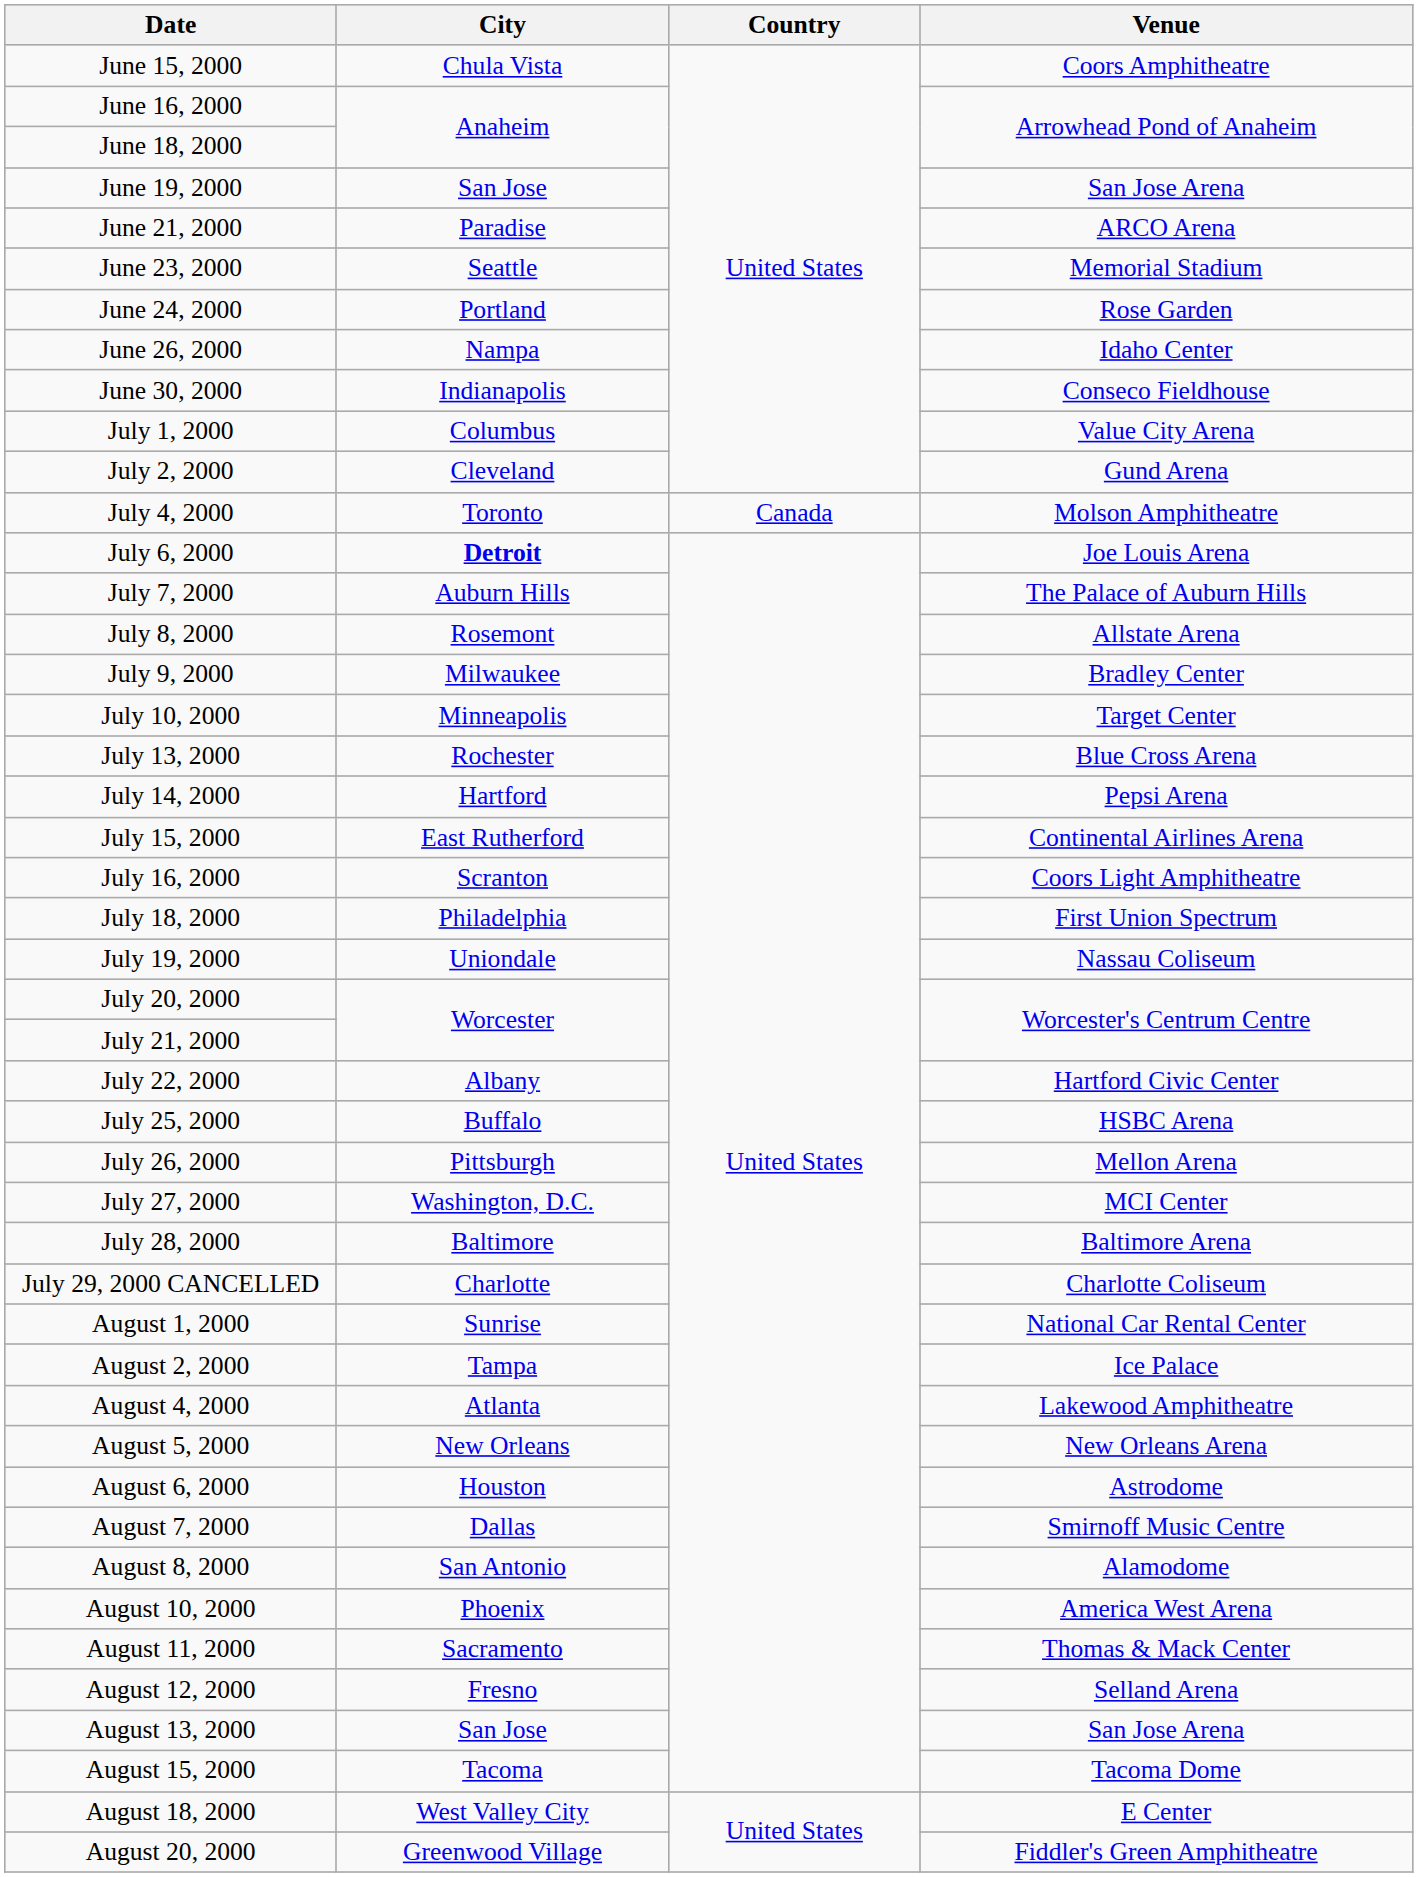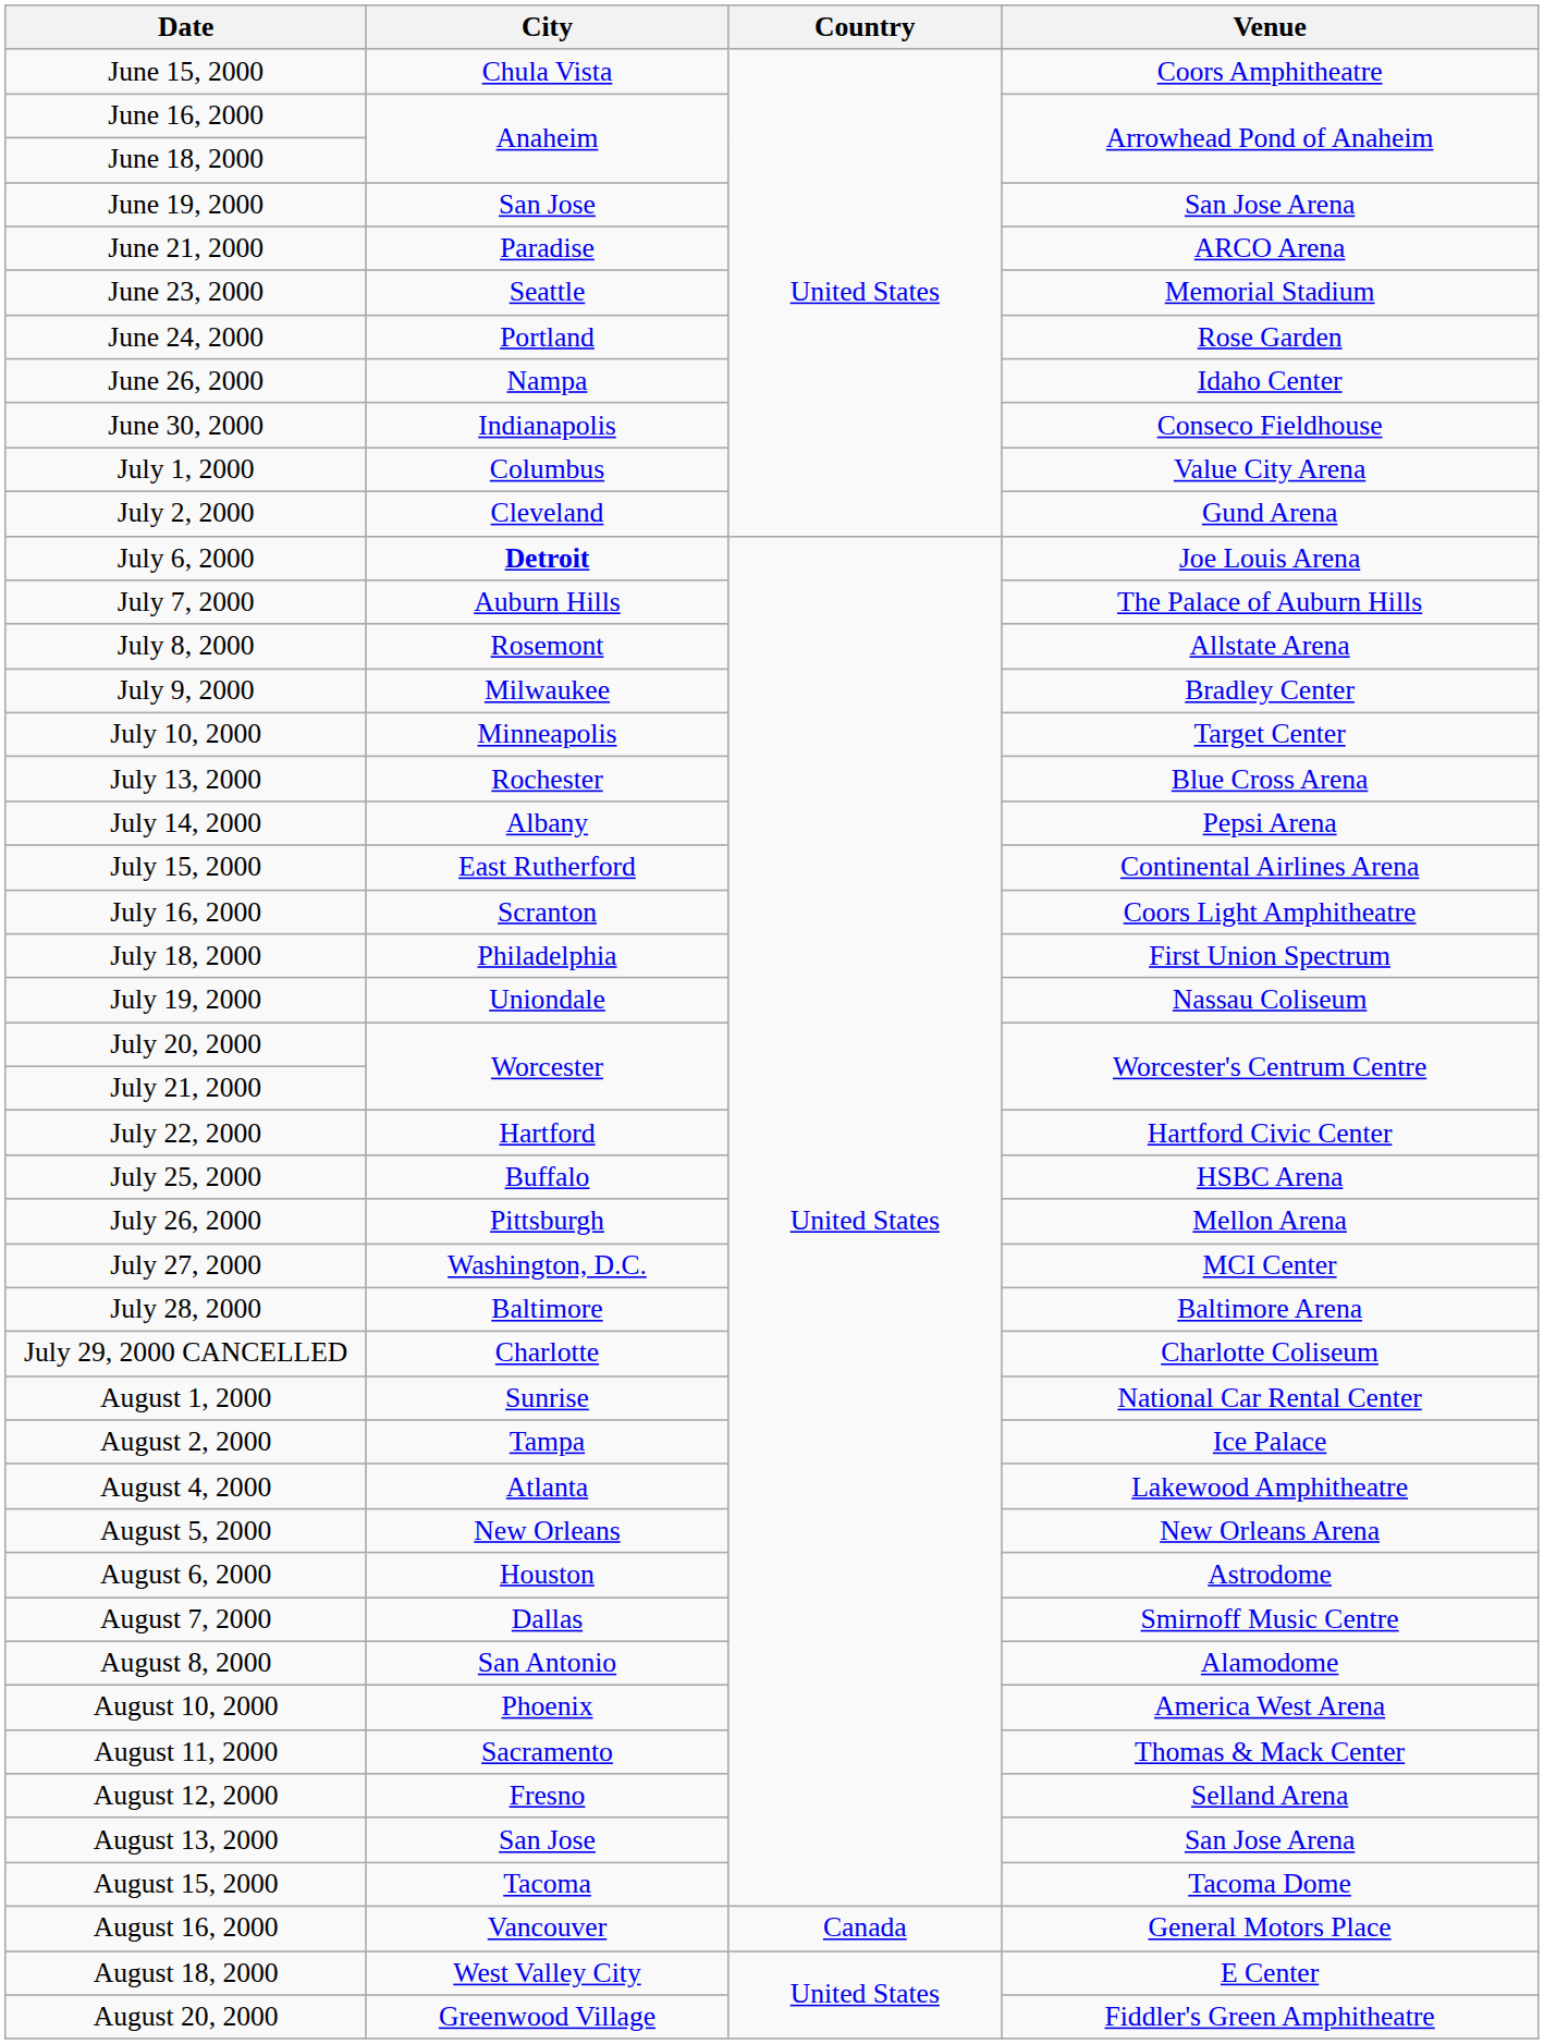- row: July 4, 2000 | Toronto | Canada | Molson Amphitheatre
July 14, 2000 | City: Hartford -> Albany
July 22, 2000 | City: Albany -> Hartford
+ row: August 16, 2000 | Vancouver | Canada | General Motors Place
